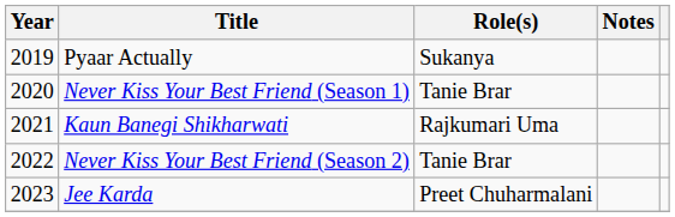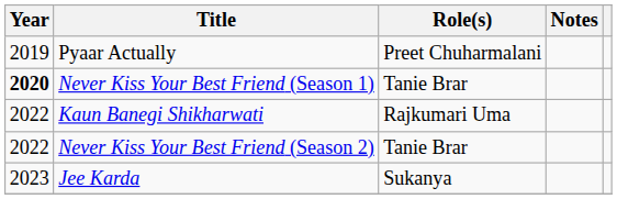Pyaar Actually | Role(s): Sukanya -> Preet Chuharmalani
Never Kiss Your Best Friend (Season 1) | Year: normal -> bold
Kaun Banegi Shikharwati | Year: 2021 -> 2022
Jee Karda | Role(s): Preet Chuharmalani -> Sukanya
